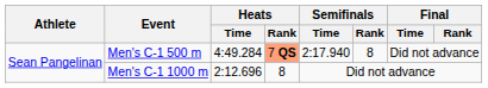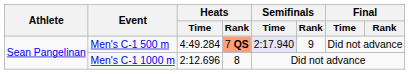Men's C-1 500 m | Semifinals / Time: no background -> lavender background
Men's C-1 500 m | Semifinals / Rank: 8 -> 9
